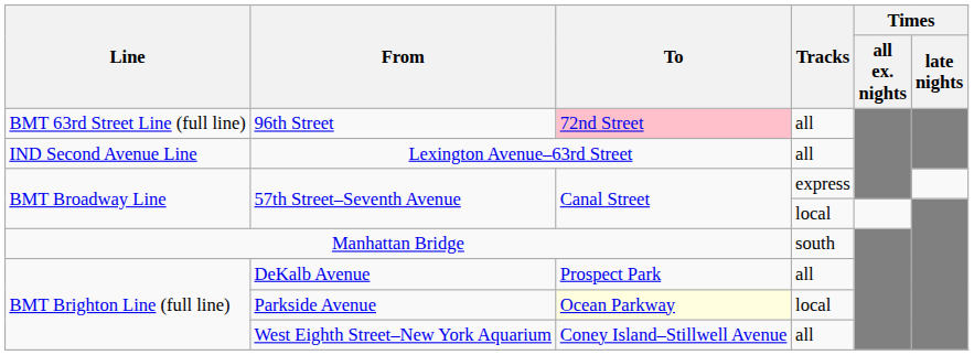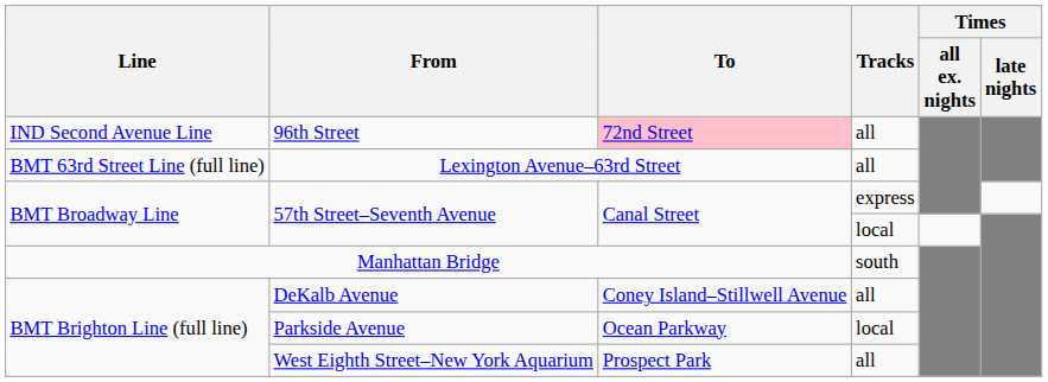96th Street | Line: BMT 63rd Street Line (full line) -> IND Second Avenue Line
Lexington Avenue–63rd Street | Line: IND Second Avenue Line -> BMT 63rd Street Line (full line)
DeKalb Avenue | To: Prospect Park -> Coney Island–Stillwell Avenue
Parkside Avenue | To: lightyellow background -> no background
West Eighth Street–New York Aquarium | To: Coney Island–Stillwell Avenue -> Prospect Park
